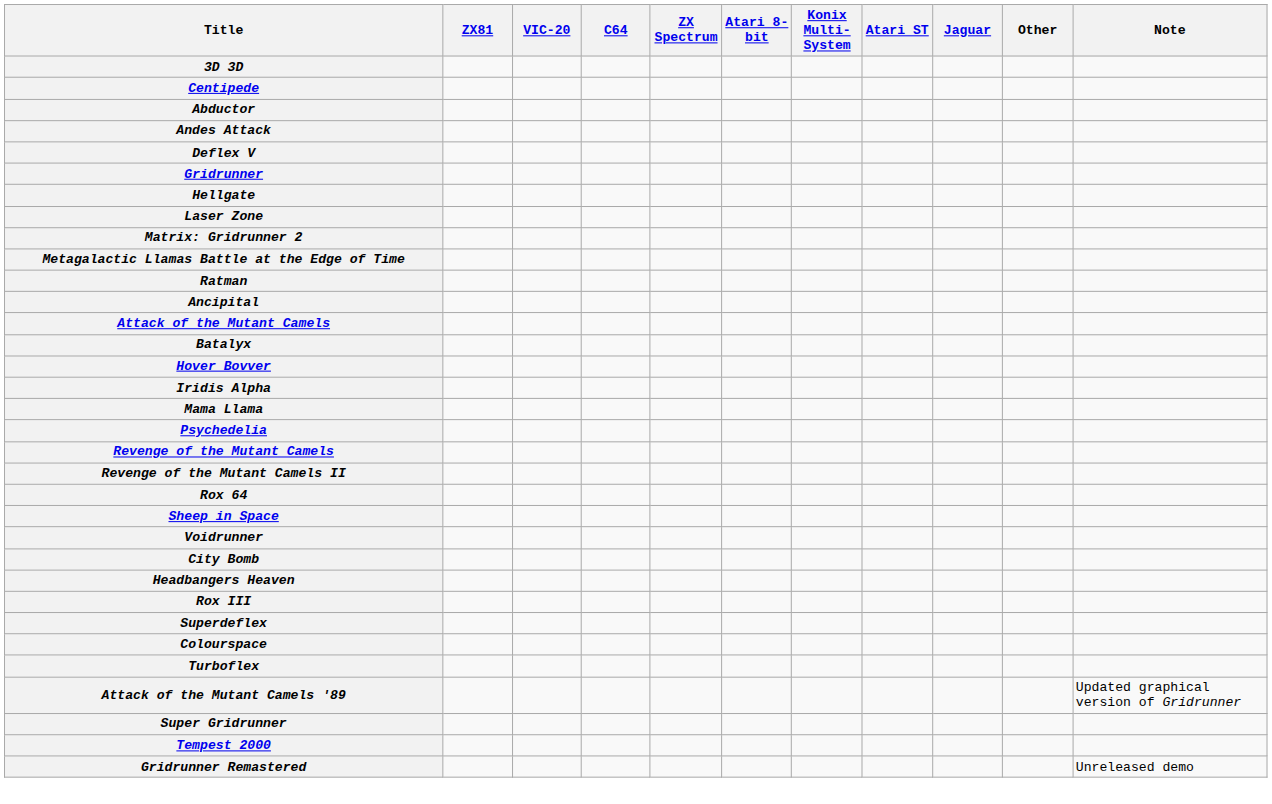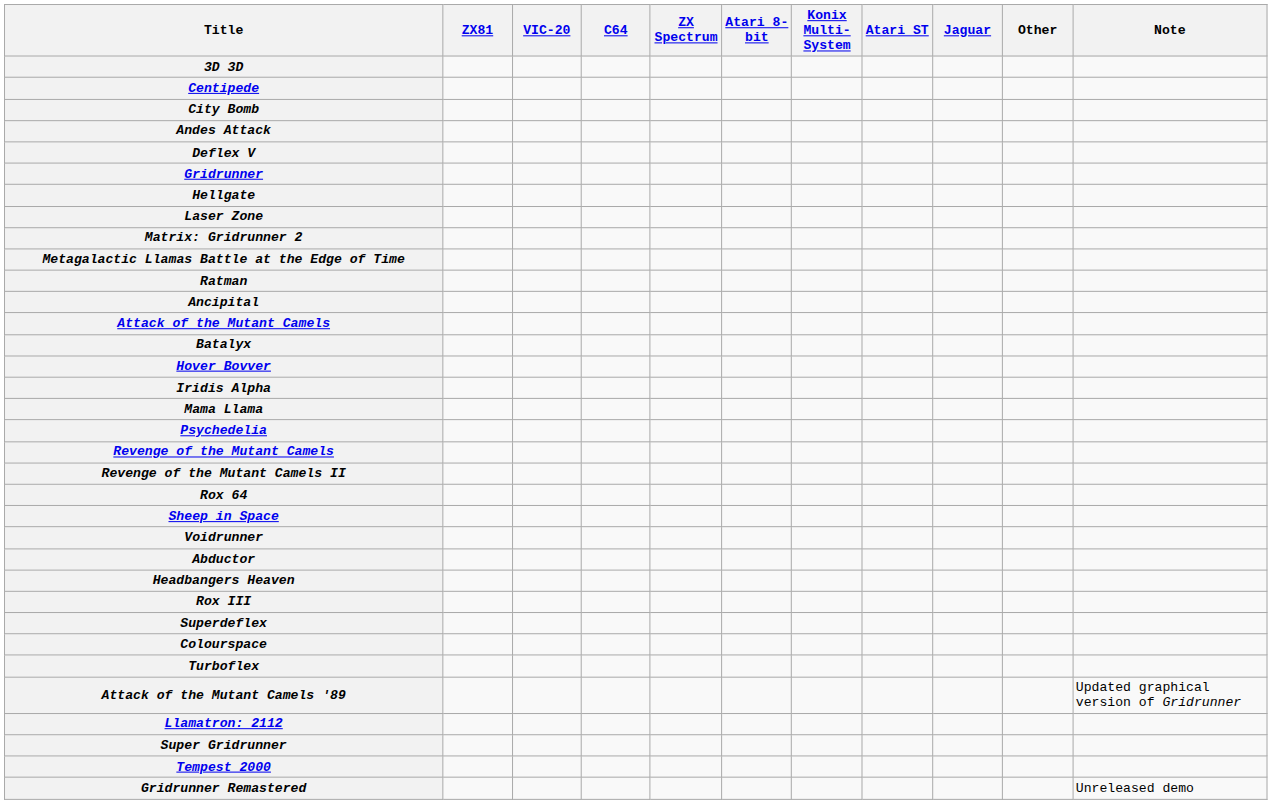rows swapped: Abductor <-> City Bomb
+ row: Llamatron: 2112
